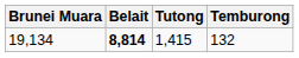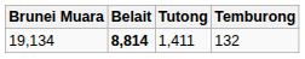19,134 | Tutong: 1,415 -> 1,411
